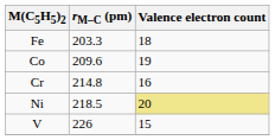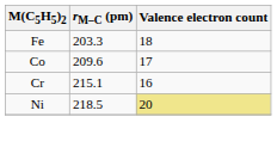Co | Valence electron count: 19 -> 17
Cr | rM–C (pm): 214.8 -> 215.1
- row: V | 226 | 15
